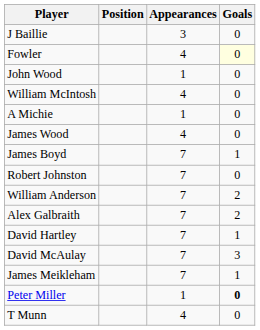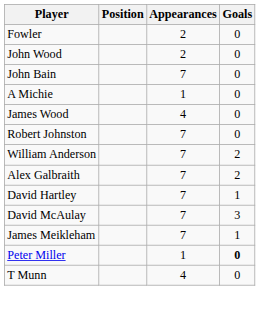- row: J Baillie | 3 | 0
Fowler | Appearances: 4 -> 2
Fowler | Goals: lightyellow background -> no background
John Wood | Appearances: 1 -> 2
+ row: John Bain | 7 | 0
- row: William McIntosh | 4 | 0
- row: James Boyd | 7 | 1
